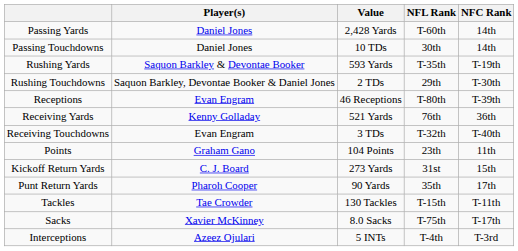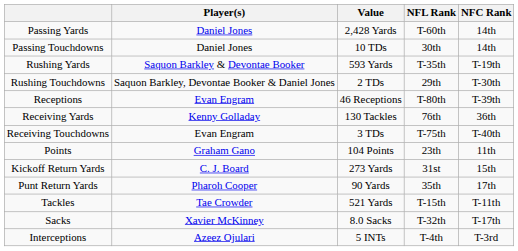Receiving Yards | Value: 521 Yards -> 130 Tackles
Receiving Touchdowns | NFL Rank: T-32th -> T-75th
Tackles | Value: 130 Tackles -> 521 Yards
Sacks | NFL Rank: T-75th -> T-32th
